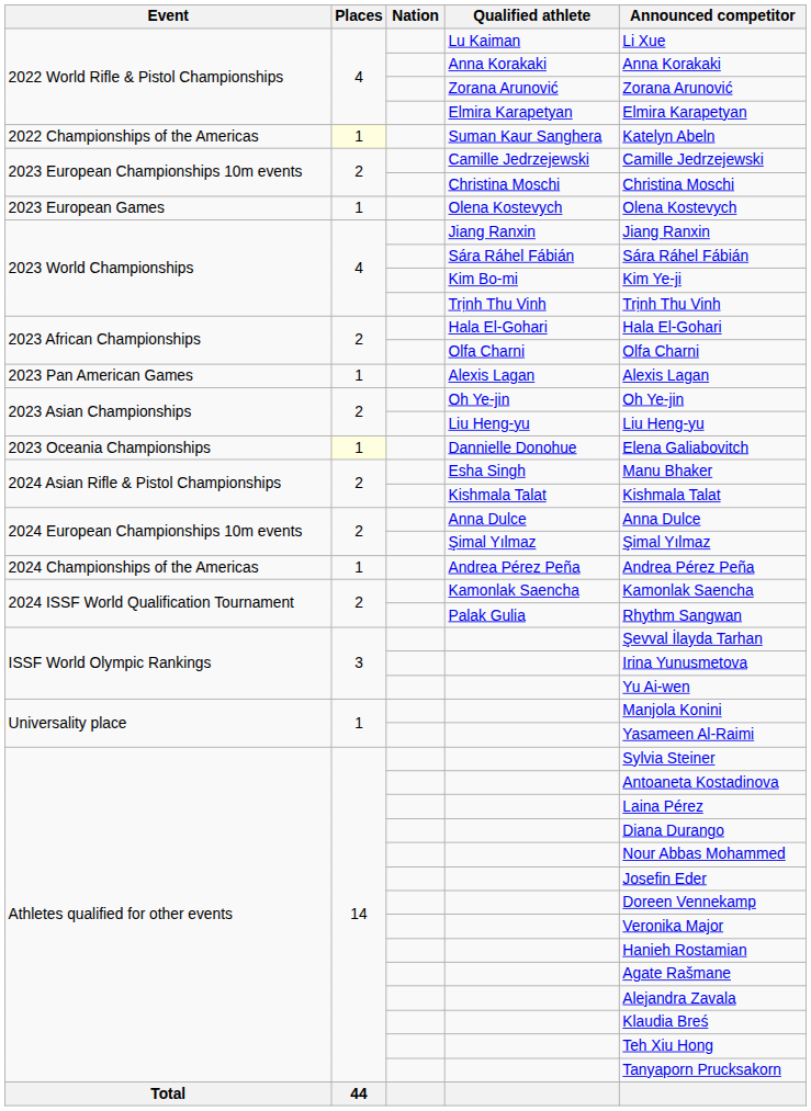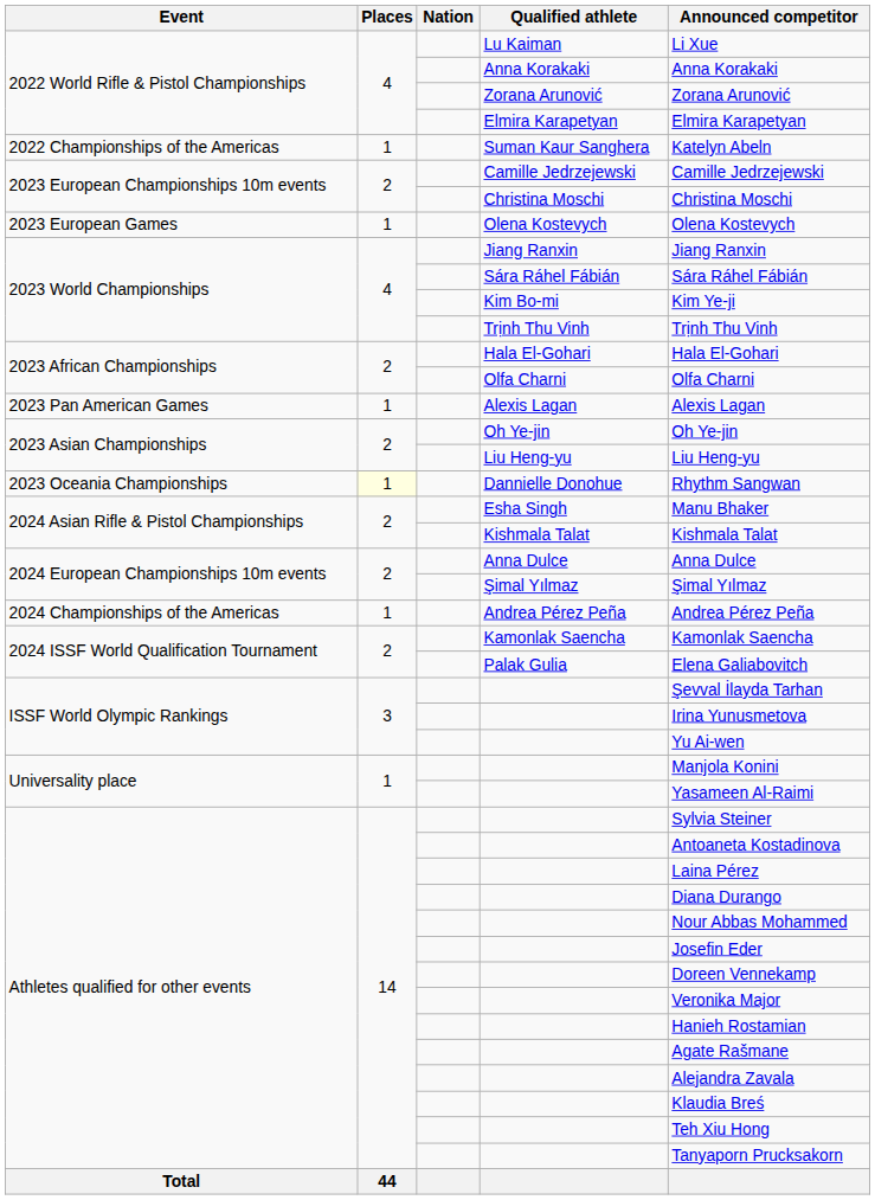Suman Kaur Sanghera | Places: lightyellow background -> no background
Dannielle Donohue | Announced competitor: Elena Galiabovitch -> Rhythm Sangwan
Palak Gulia | Announced competitor: Rhythm Sangwan -> Elena Galiabovitch
